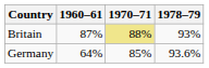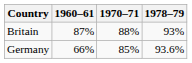Britain | 1970–71: khaki background -> no background
Germany | 1960–61: 64% -> 66%
